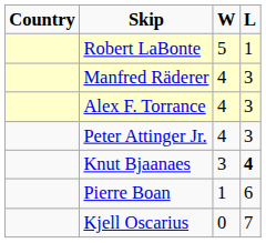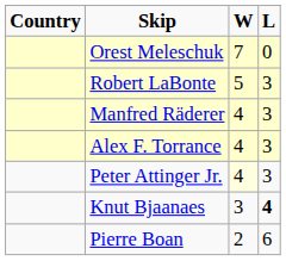+ row: Orest Meleschuk | 7 | 0
Robert LaBonte | L: 1 -> 3
Peter Attinger Jr. | W: no background -> lightyellow background
Pierre Boan | W: 1 -> 2
- row: Kjell Oscarius | 0 | 7
